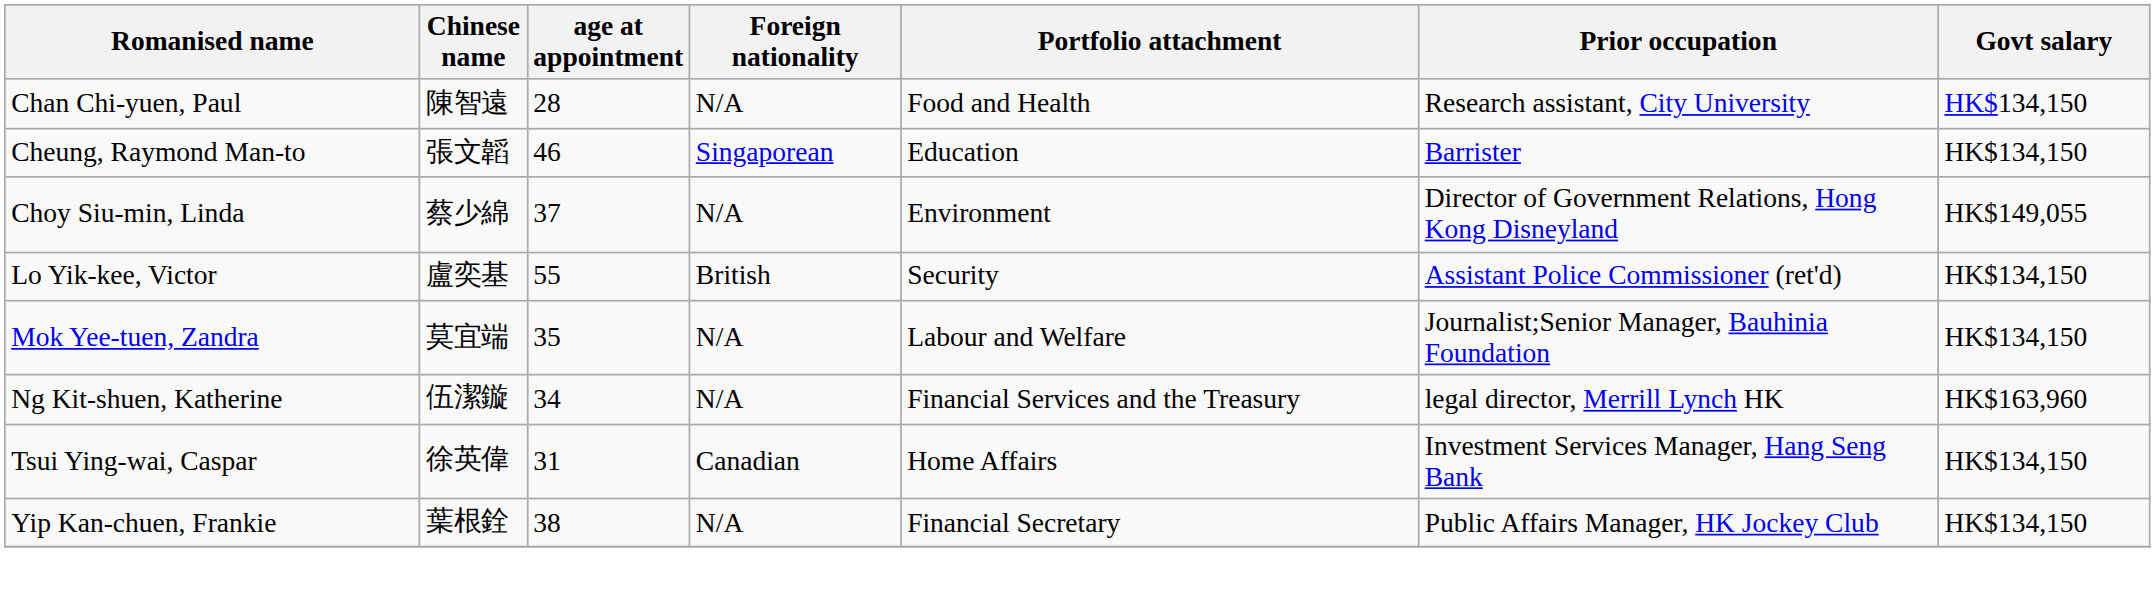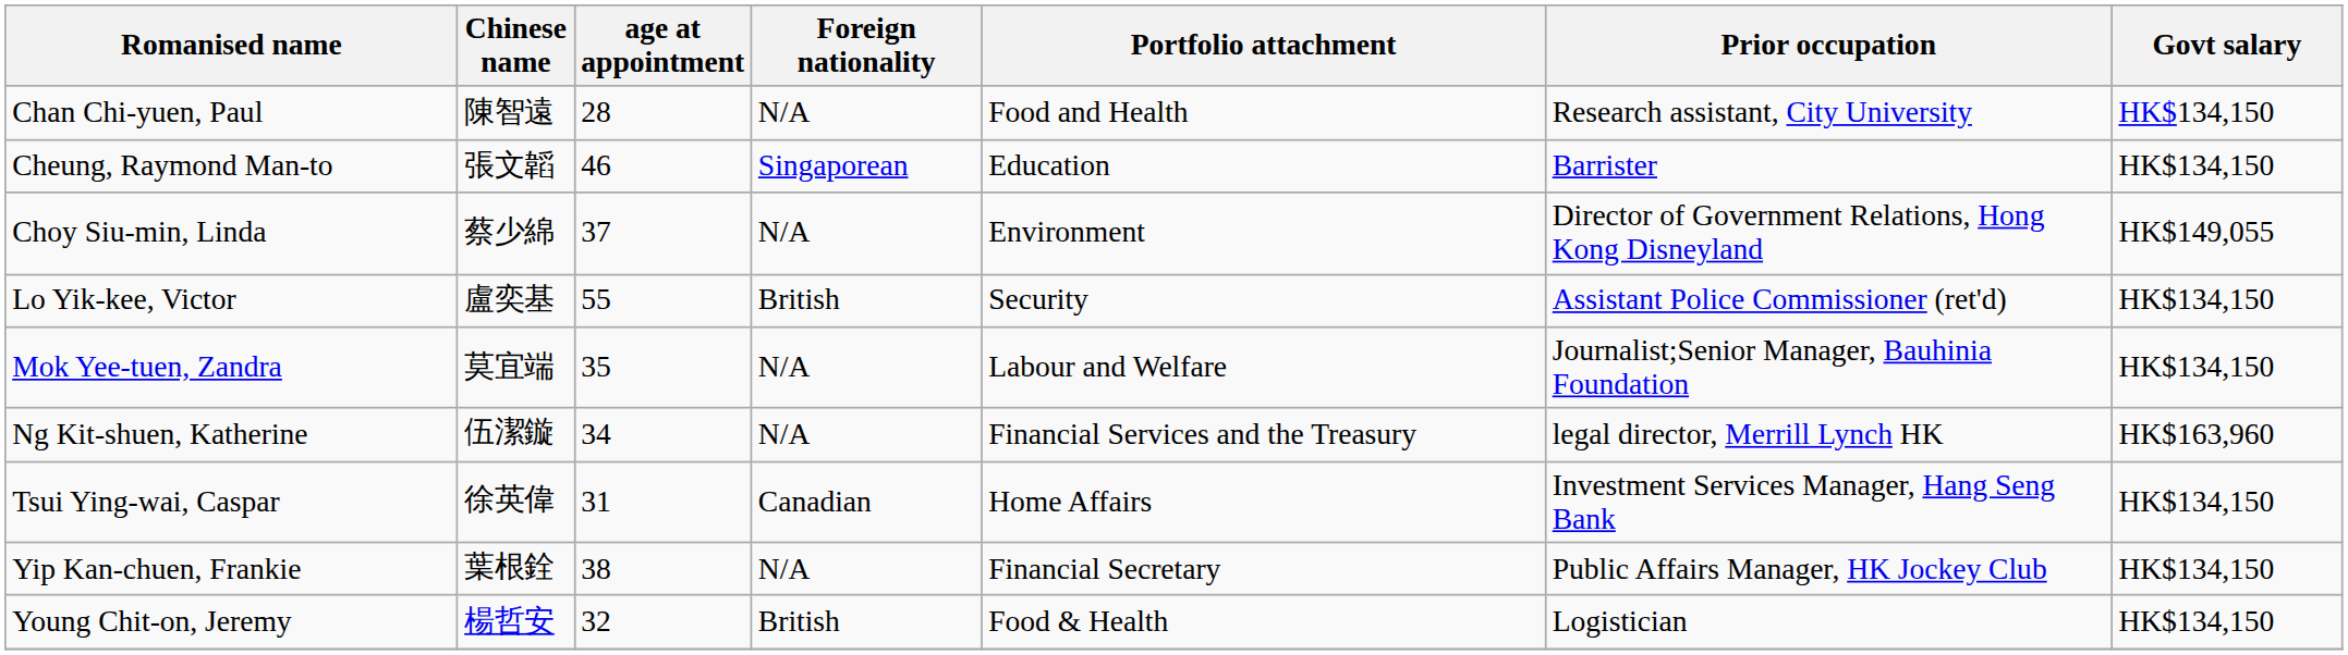+ row: Young Chit-on, Jeremy | 楊哲安 | 32 | British | Food & Health | Logistician | HK$134,150
